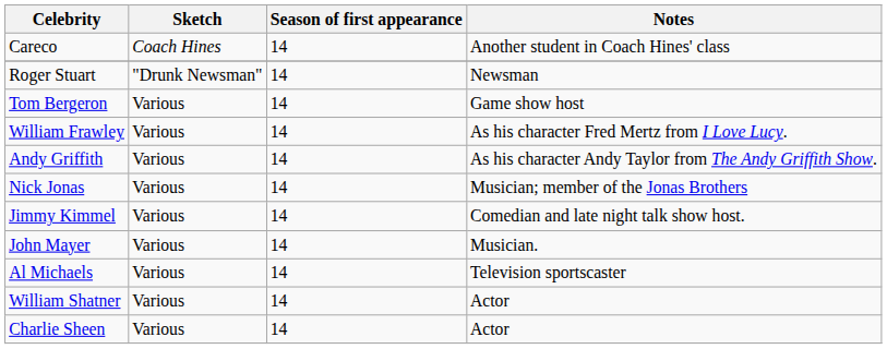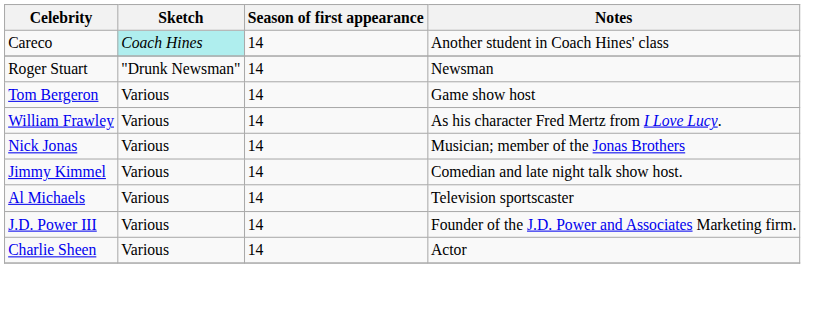Careco | Sketch: no background -> paleturquoise background
- row: Andy Griffith | Various | 14 | As his character Andy Taylor from The Andy Griffith Show.
- row: John Mayer | Various | 14 | Musician.
+ row: J.D. Power III | Various | 14 | Founder of the J.D. Power and Associates Marketing firm.
- row: William Shatner | Various | 14 | Actor
